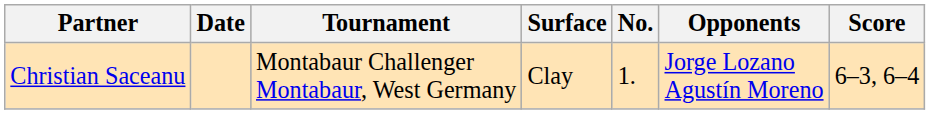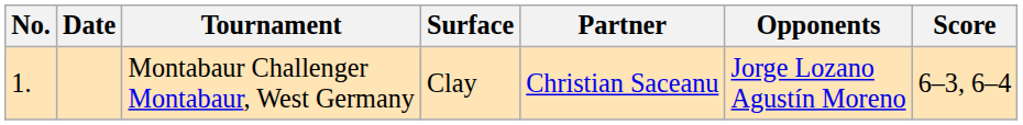columns swapped: No. <-> Partner
